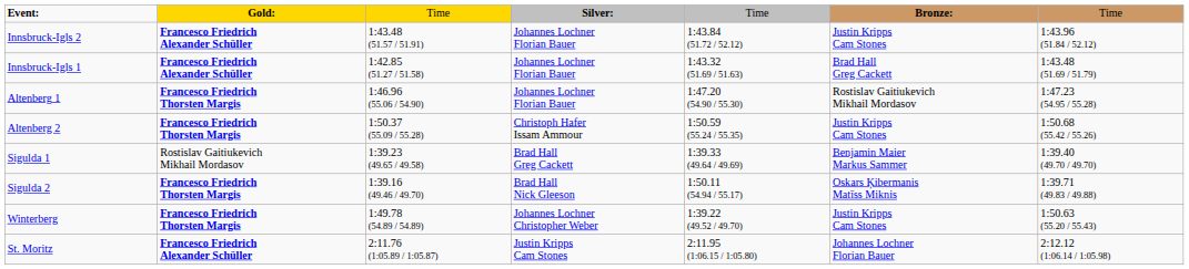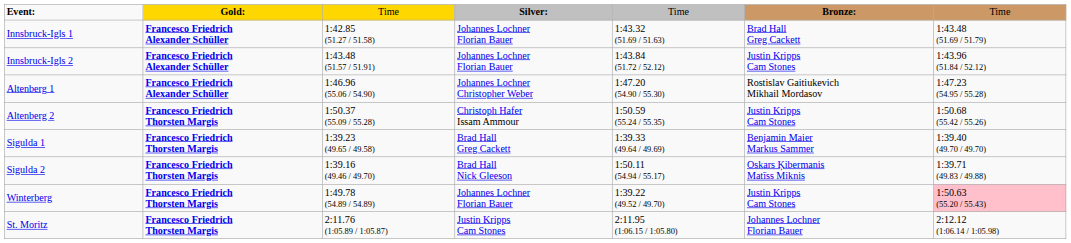rows swapped: Innsbruck-Igls 1 <-> Innsbruck-Igls 2
Altenberg 1 | column 2: Francesco Friedrich Thorsten Margis -> Francesco Friedrich Alexander Schüller
Altenberg 1 | column 4: Johannes Lochner Florian Bauer -> Johannes Lochner Christopher Weber
Sigulda 1 | column 2: Rostislav Gaitiukevich Mikhail Mordasov -> Francesco Friedrich Thorsten Margis
Winterberg | column 4: Johannes Lochner Christopher Weber -> Johannes Lochner Florian Bauer
Winterberg | column 7: no background -> pink background
St. Moritz | column 2: Francesco Friedrich Alexander Schüller -> Francesco Friedrich Thorsten Margis
